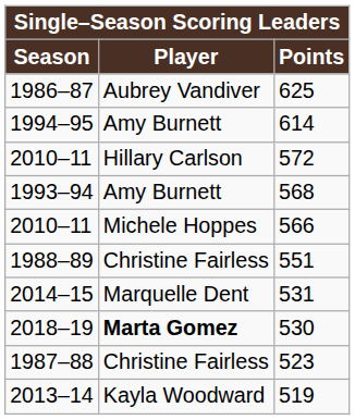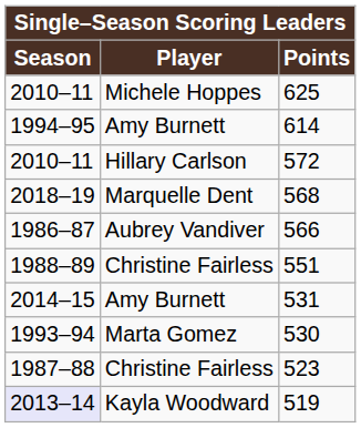625 | Season: 1986–87 -> 2010–11
625 | Player: Aubrey Vandiver -> Michele Hoppes
568 | Season: 1993–94 -> 2018–19
568 | Player: Amy Burnett -> Marquelle Dent
566 | Season: 2010–11 -> 1986–87
566 | Player: Michele Hoppes -> Aubrey Vandiver
531 | Player: Marquelle Dent -> Amy Burnett
530 | Season: 2018–19 -> 1993–94
530 | Player: bold -> normal
519 | Season: no background -> lavender background
